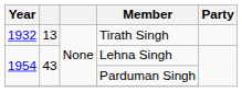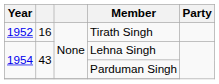Tirath Singh | Year: 1932 -> 1952
Tirath Singh | column 2: 13 -> 16
